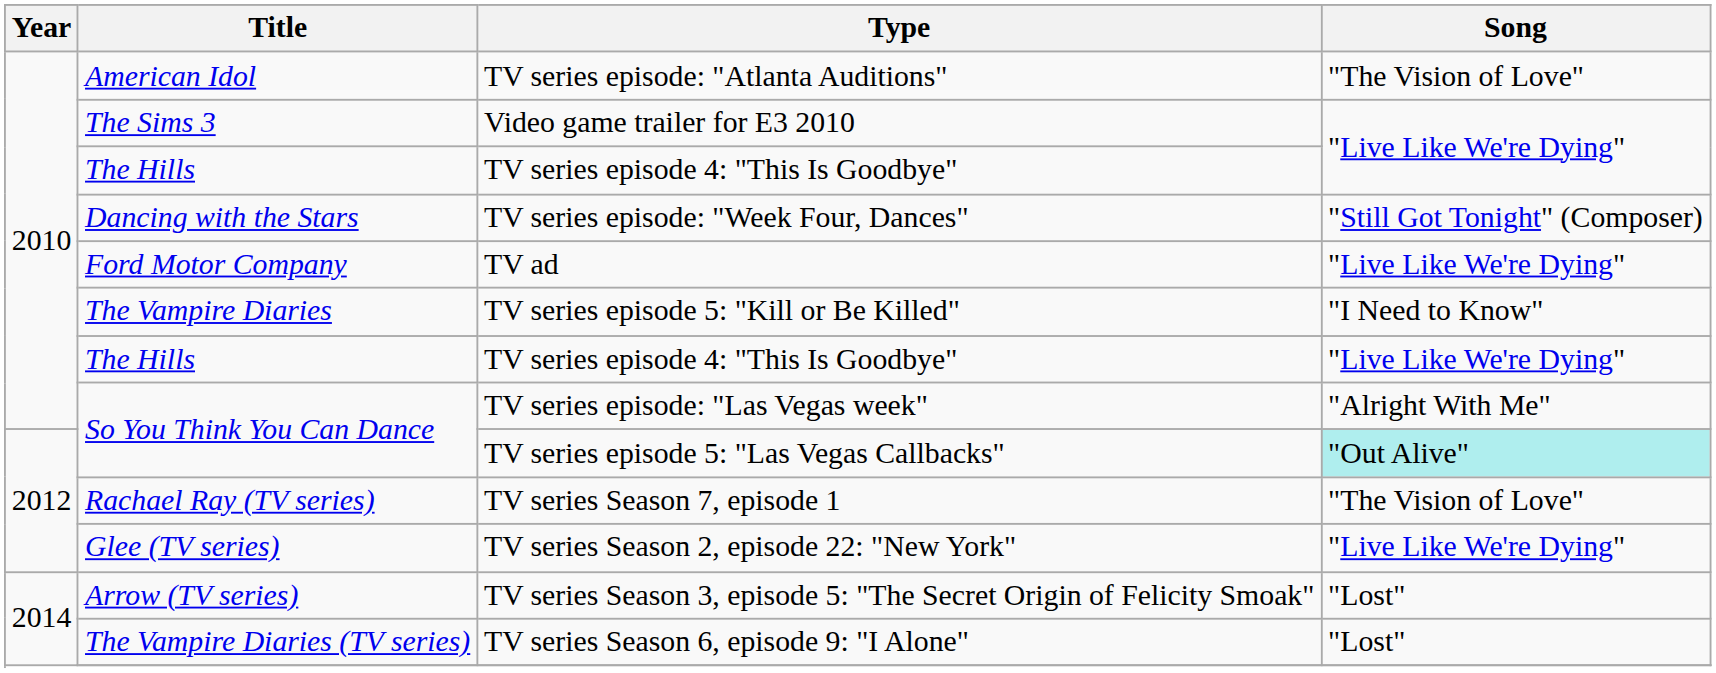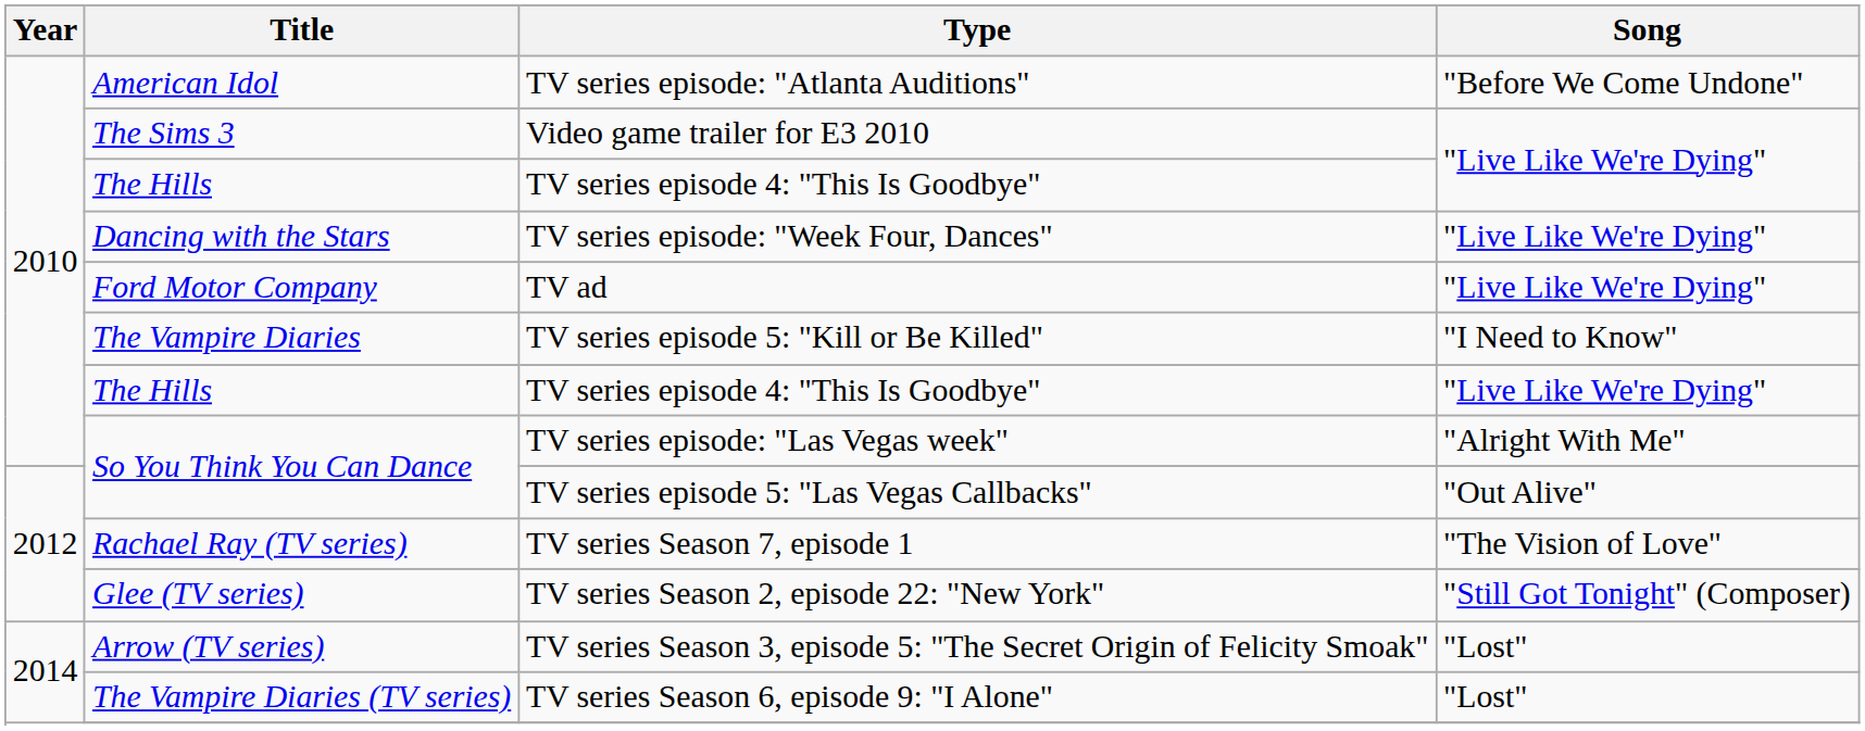TV series episode: "Atlanta Auditions" | Song: "The Vision of Love" -> "Before We Come Undone"
TV series episode: "Week Four, Dances" | Song: "Still Got Tonight" (Composer) -> "Live Like We're Dying"
TV series episode 5: "Las Vegas Callbacks" | Song: paleturquoise background -> no background
TV series Season 2, episode 22: "New York" | Song: "Live Like We're Dying" -> "Still Got Tonight" (Composer)
